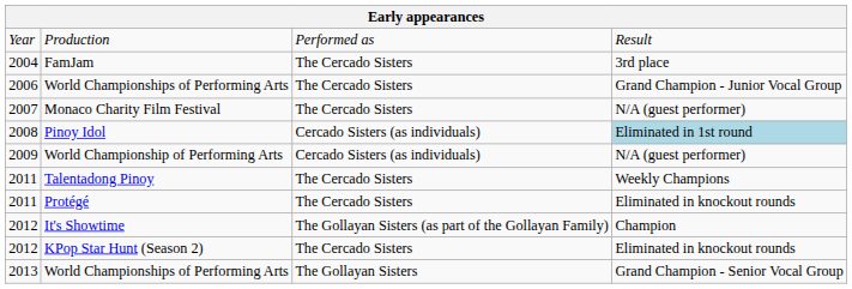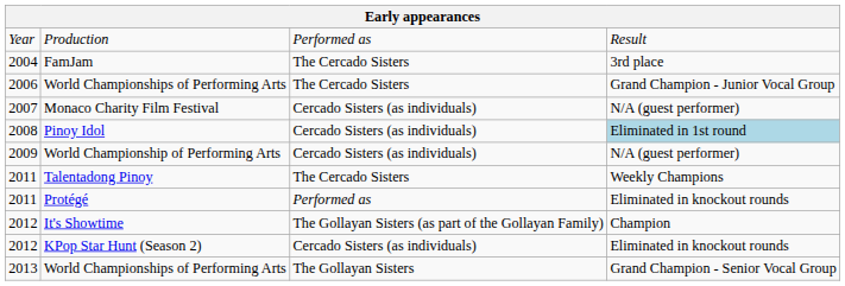Monaco Charity Film Festival | column 3: The Cercado Sisters -> Cercado Sisters (as individuals)
Protégé | column 3: The Cercado Sisters -> Performed as
KPop Star Hunt (Season 2) | column 3: The Cercado Sisters -> Cercado Sisters (as individuals)
